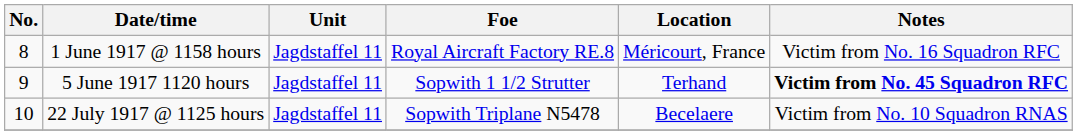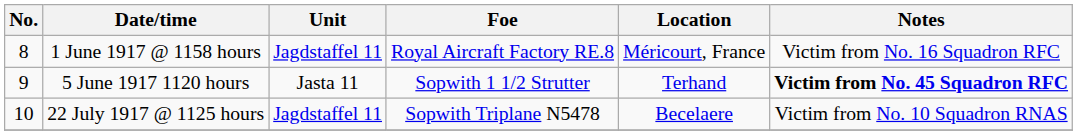5 June 1917 1120 hours | Unit: Jagdstaffel 11 -> Jasta 11
